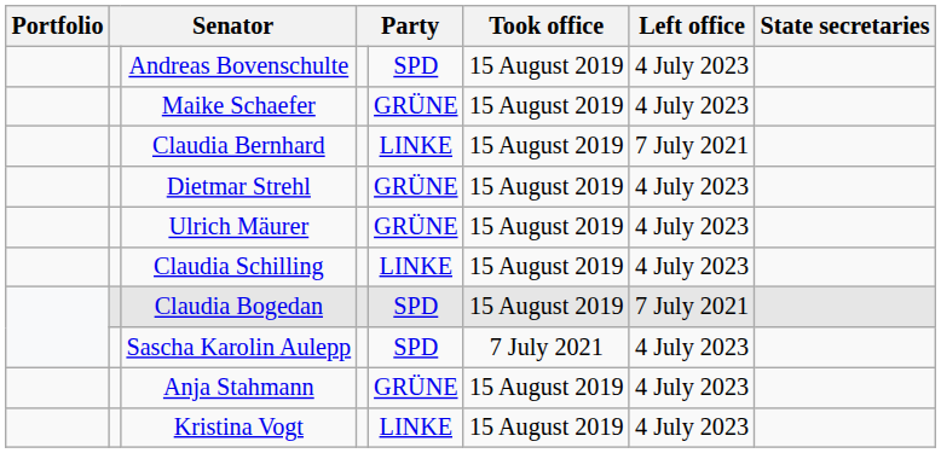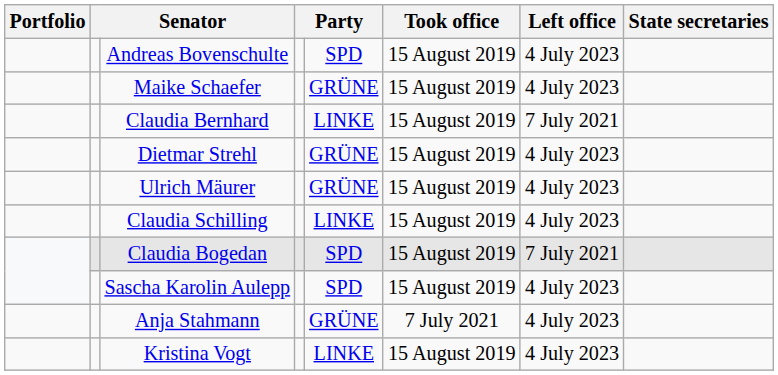Sascha Karolin Aulepp | Took office: 7 July 2021 -> 15 August 2019
Anja Stahmann | Took office: 15 August 2019 -> 7 July 2021
